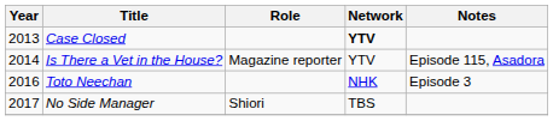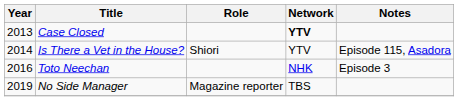Is There a Vet in the House? | Role: Magazine reporter -> Shiori
No Side Manager | Year: 2017 -> 2019
No Side Manager | Role: Shiori -> Magazine reporter
